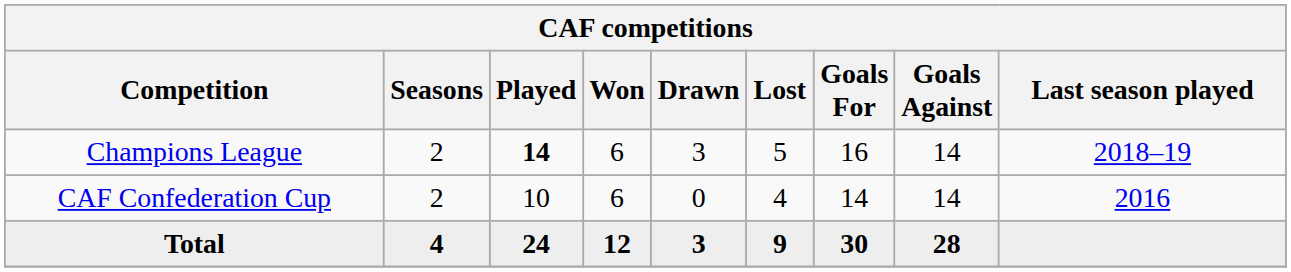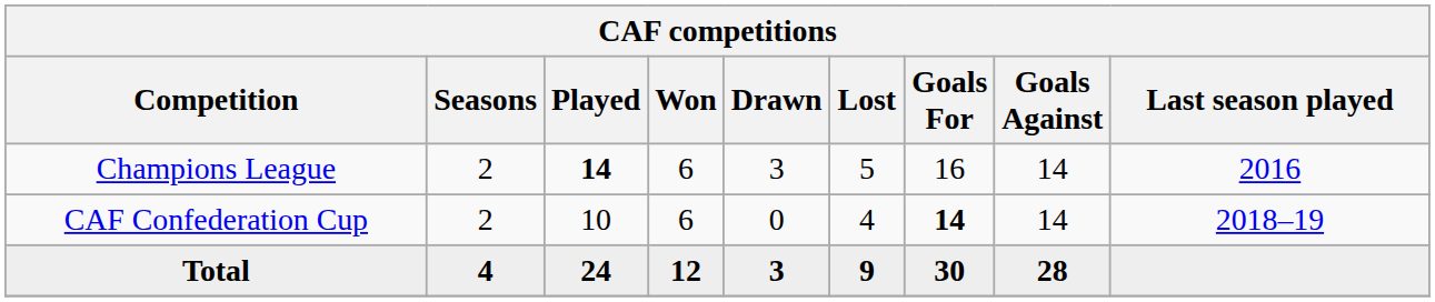Champions League | Last season played: 2018–19 -> 2016
CAF Confederation Cup | Goals For: normal -> bold
CAF Confederation Cup | Last season played: 2016 -> 2018–19
